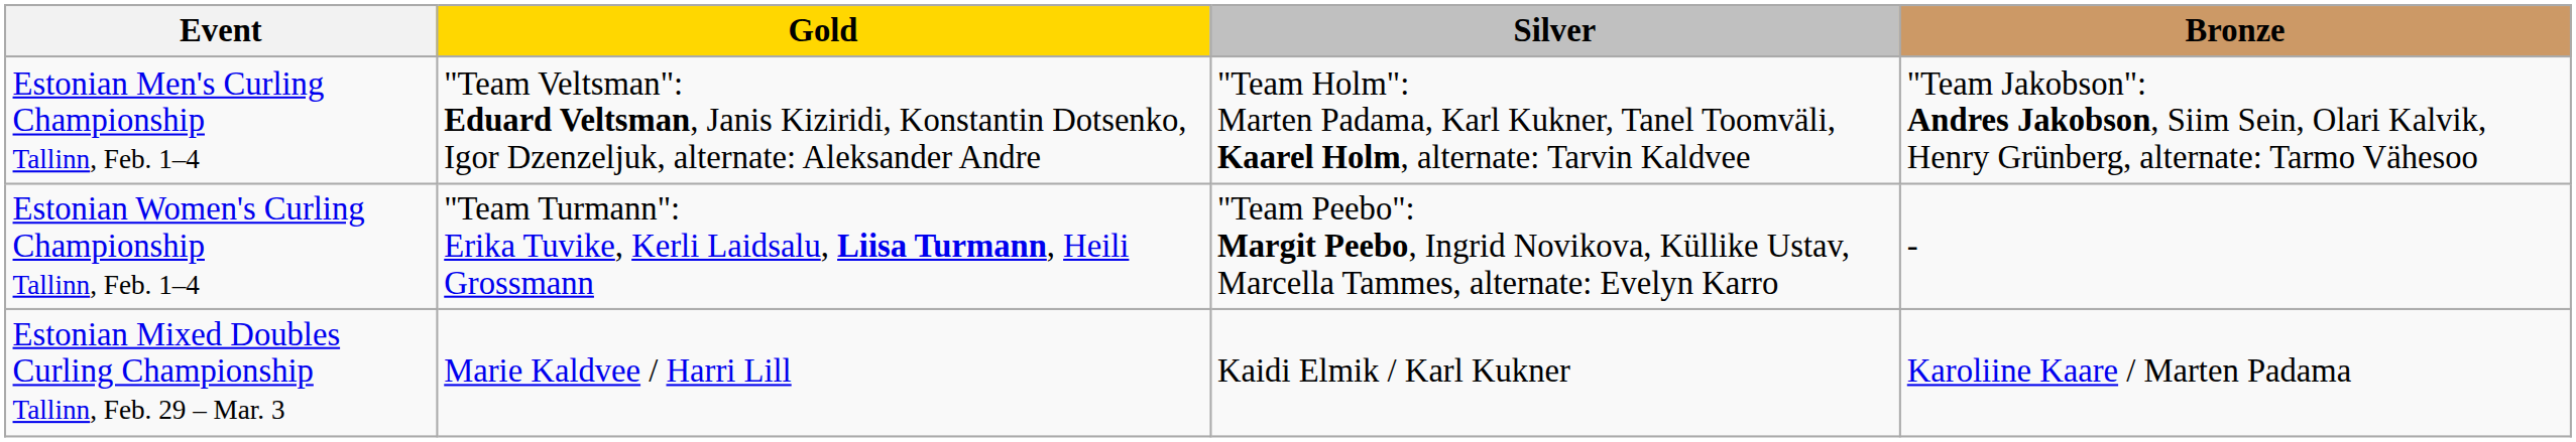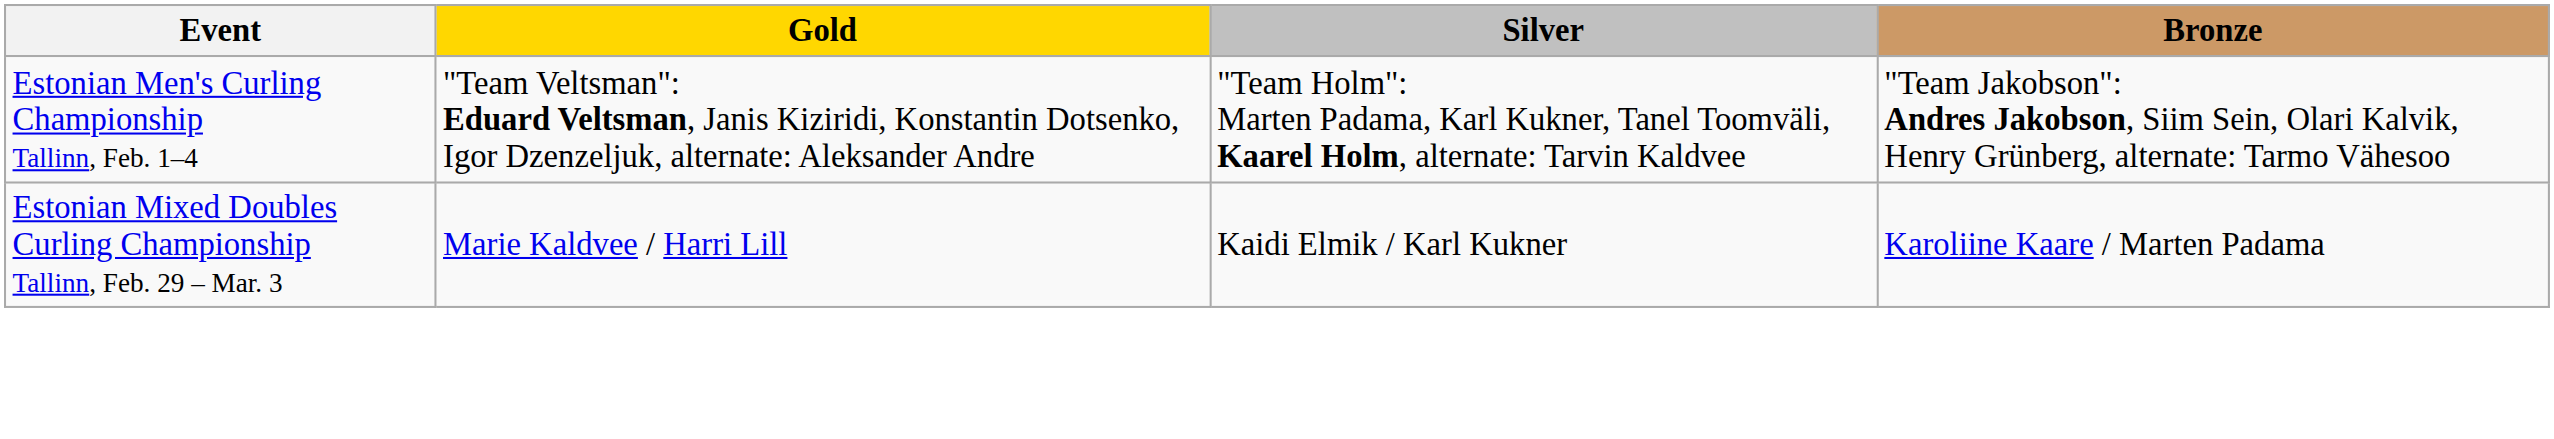- row: Estonian Women's Curling Championship Tallinn, Feb. 1–4 | "Team Turmann": Erika Tuvike, Kerli Laidsalu, Liisa Turmann, Heili Grossmann | "Team Peebo": Margit Peebo, Ingrid Novikova, Küllike Ustav, Marcella Tammes, alternate: Evelyn Karro | -
